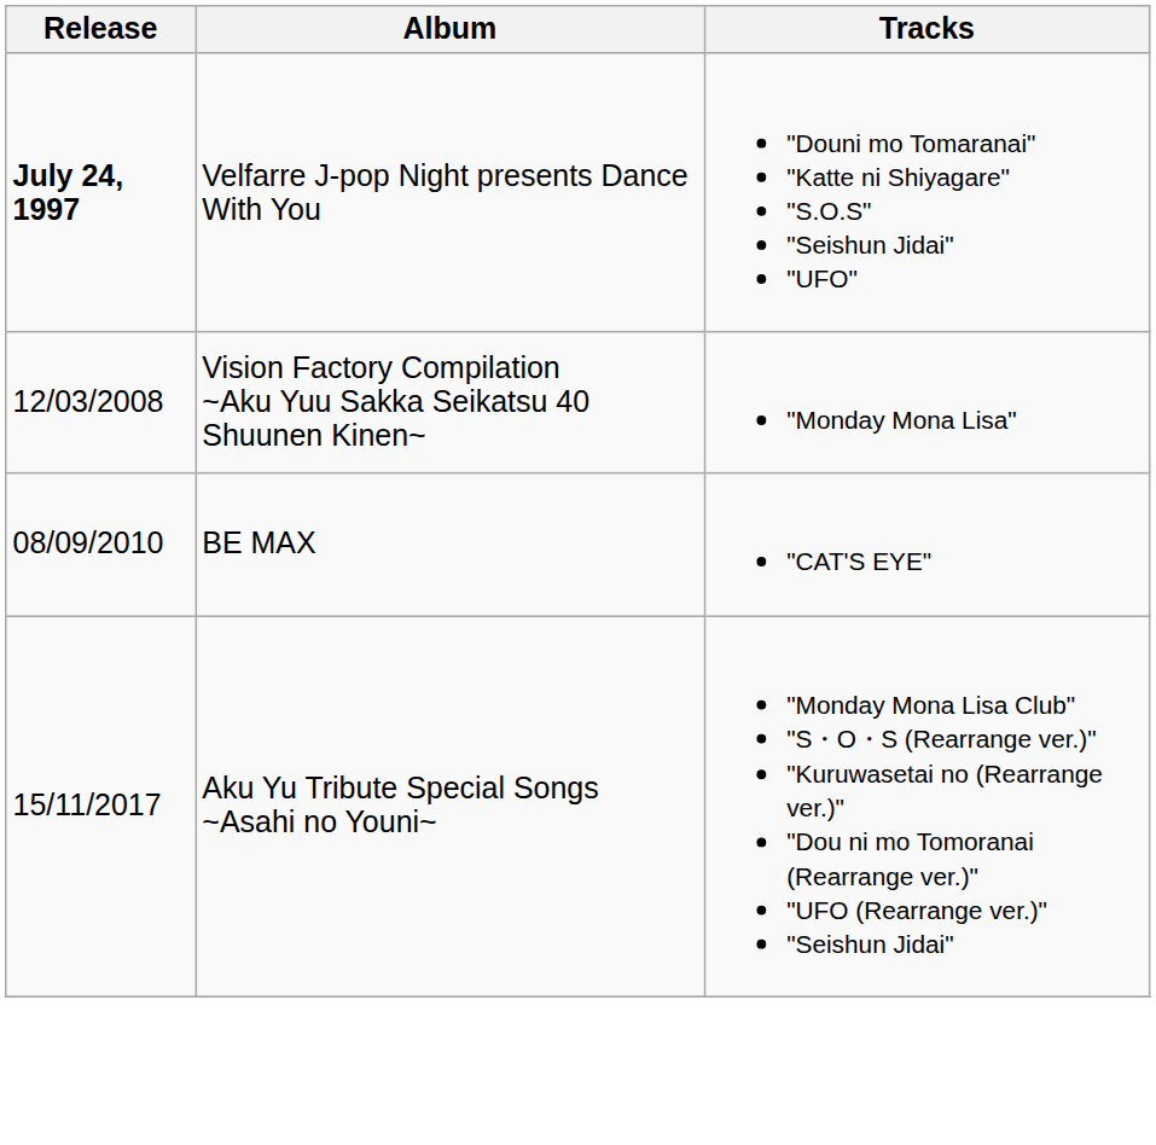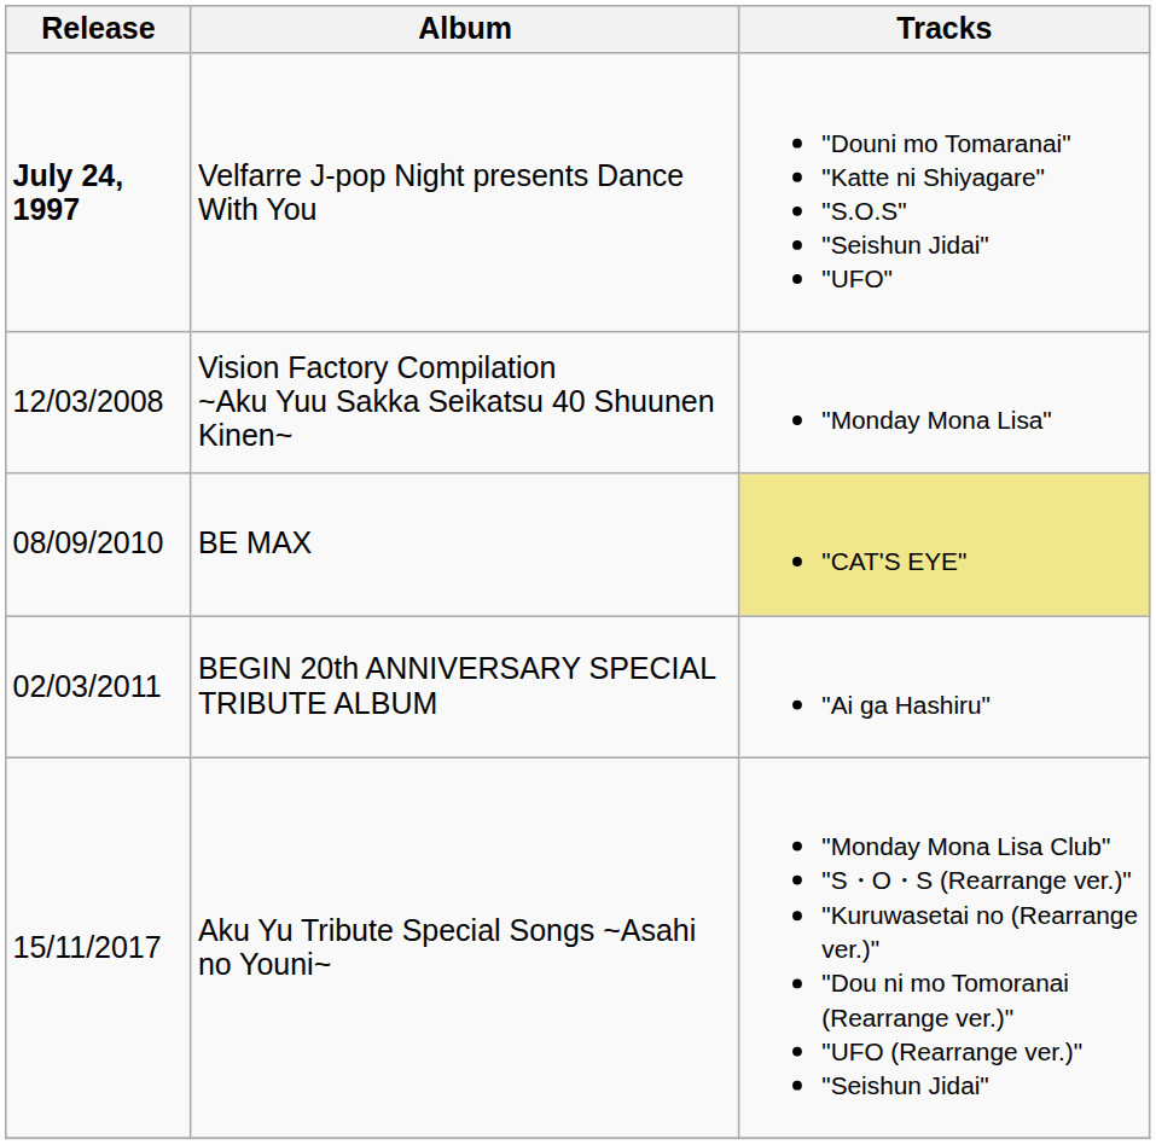BE MAX | Tracks: no background -> khaki background
+ row: 02/03/2011 | BEGIN 20th ANNIVERSARY SPECIAL TRIBUTE ALBUM | "Ai ga Hashiru"
